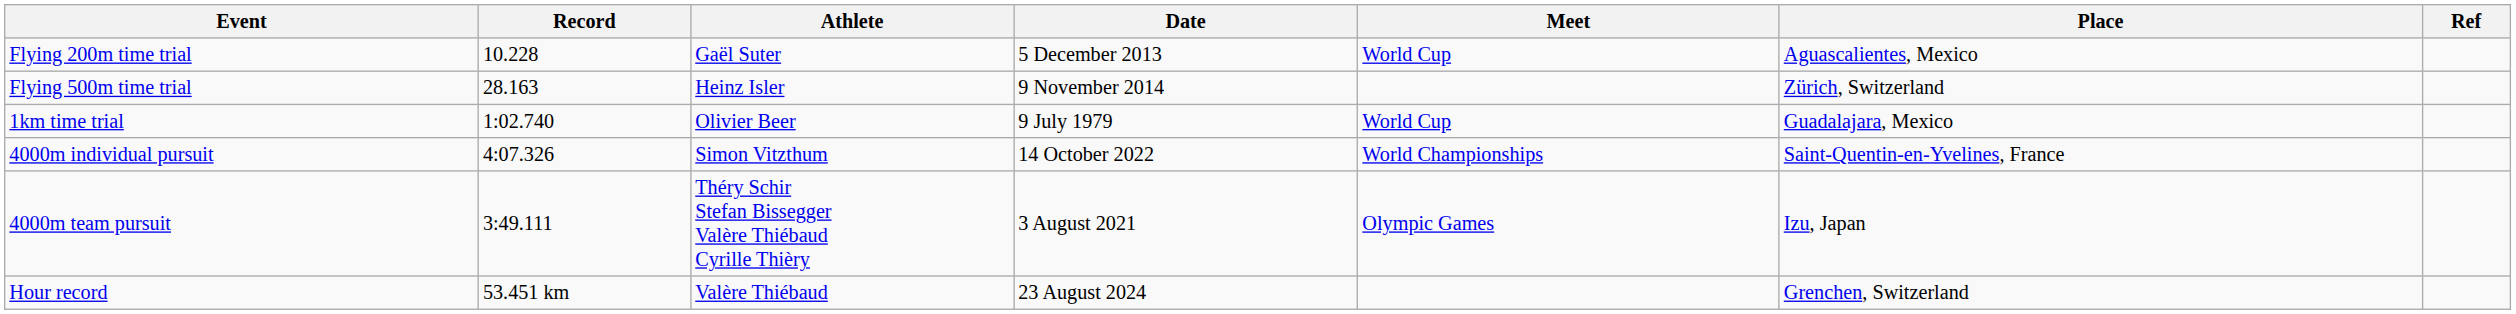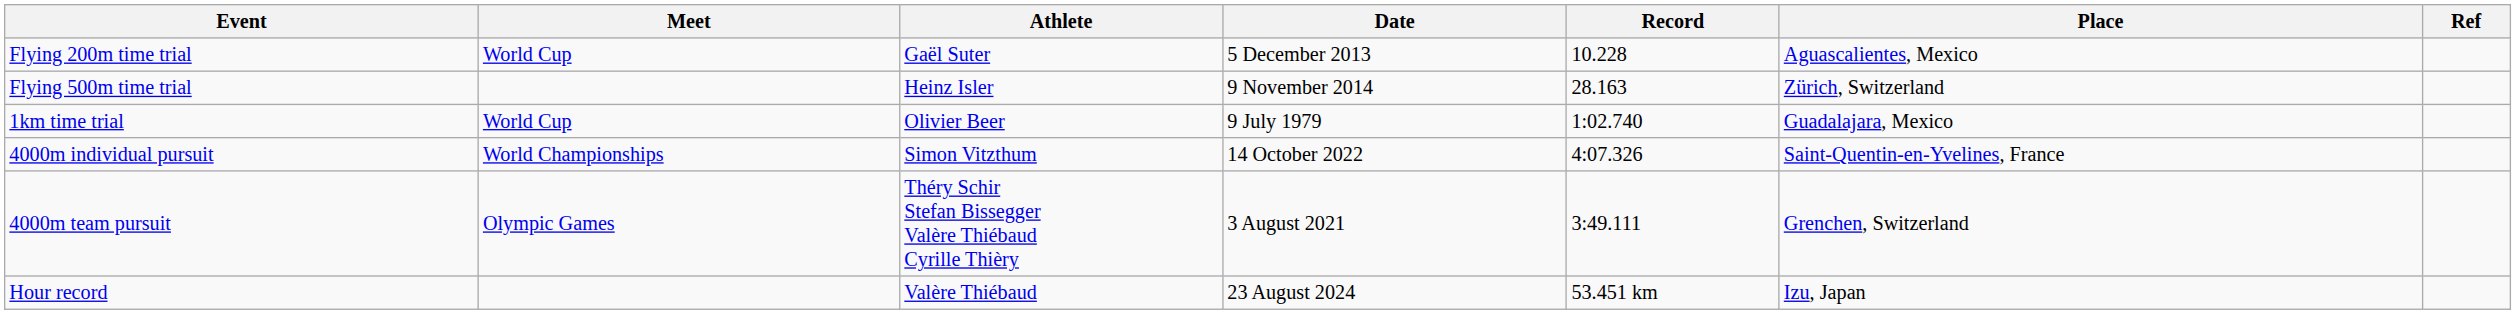columns swapped: Record <-> Meet
4000m team pursuit | Place: Izu, Japan -> Grenchen, Switzerland
Hour record | Place: Grenchen, Switzerland -> Izu, Japan
